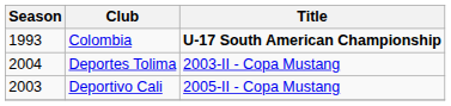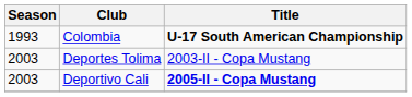Deportes Tolima | Season: 2004 -> 2003
Deportivo Cali | Title: normal -> bold
